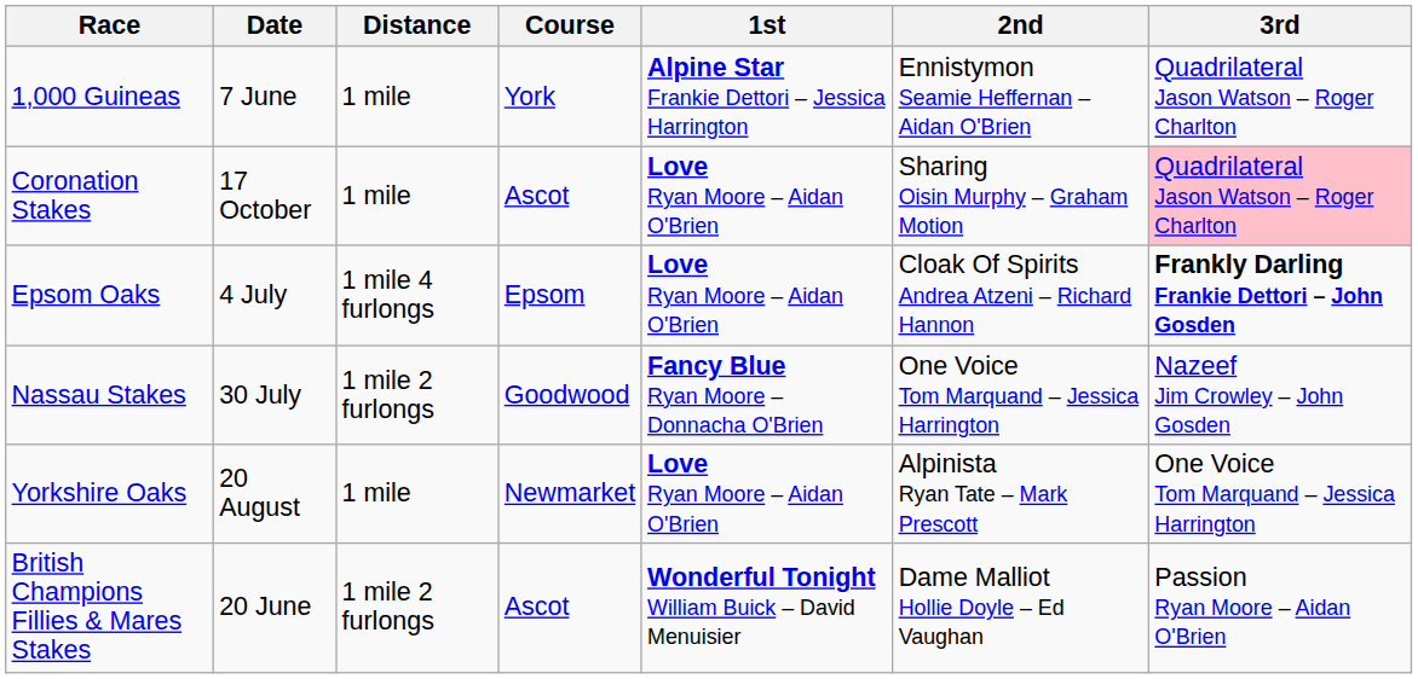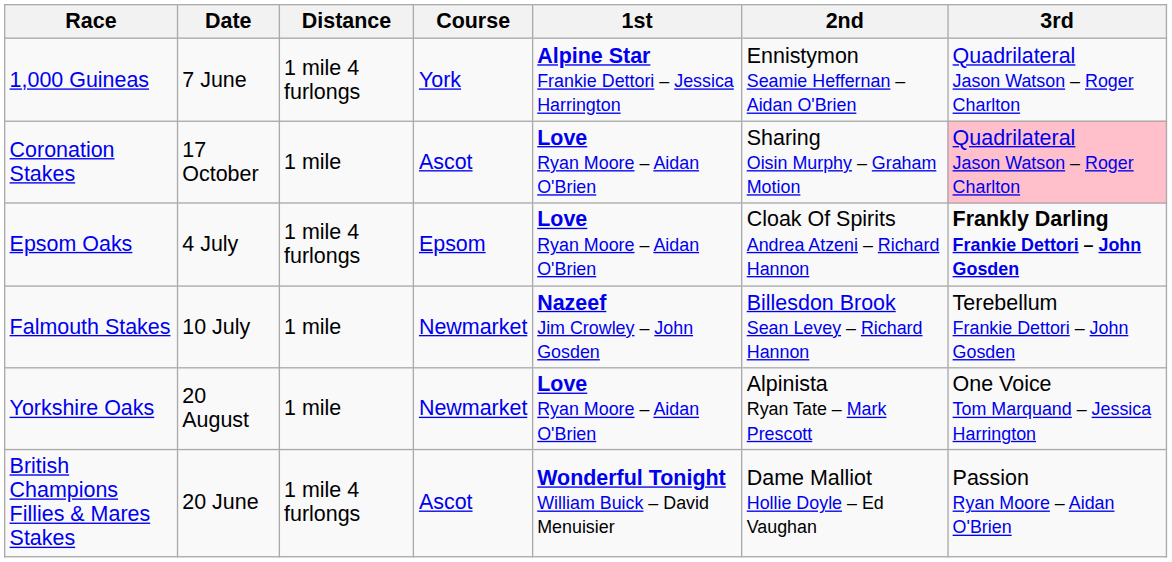1,000 Guineas | Distance: 1 mile -> 1 mile 4 furlongs
+ row: Falmouth Stakes | 10 July | 1 mile | Newmarket | Nazeef Jim Crowley – John Gosden | Billesdon Brook Sean Levey – Richard Hannon | Terebellum Frankie Dettori – John Gosden
- row: Nassau Stakes | 30 July | 1 mile 2 furlongs | Goodwood | Fancy Blue Ryan Moore – Donnacha O'Brien | One Voice Tom Marquand – Jessica Harrington | Nazeef Jim Crowley – John Gosden
British Champions Fillies & Mares Stakes | Distance: 1 mile 2 furlongs -> 1 mile 4 furlongs
